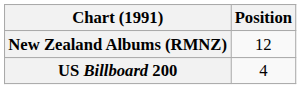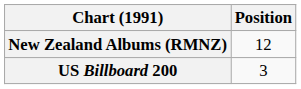US Billboard 200 | Position: 4 -> 3
